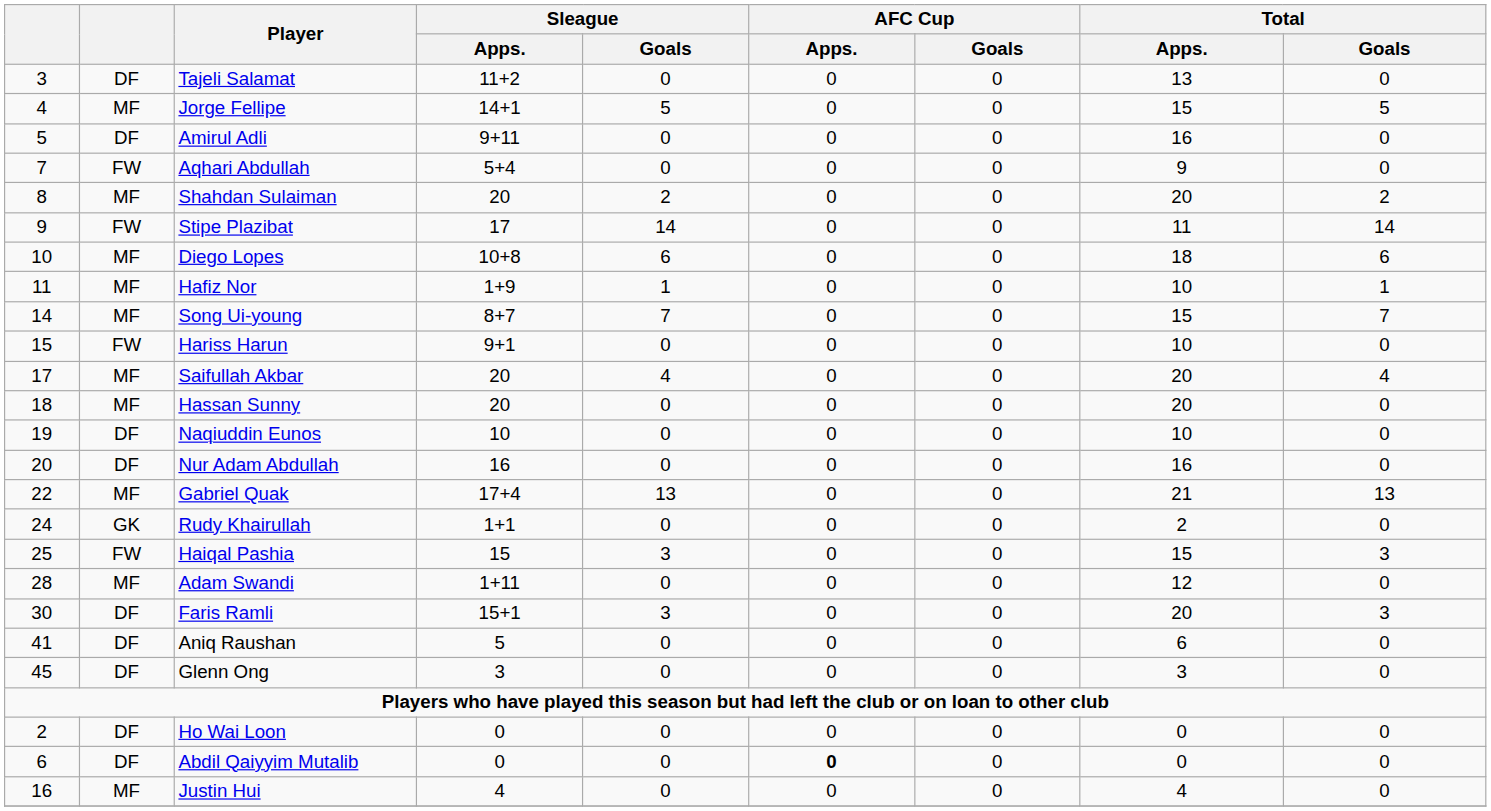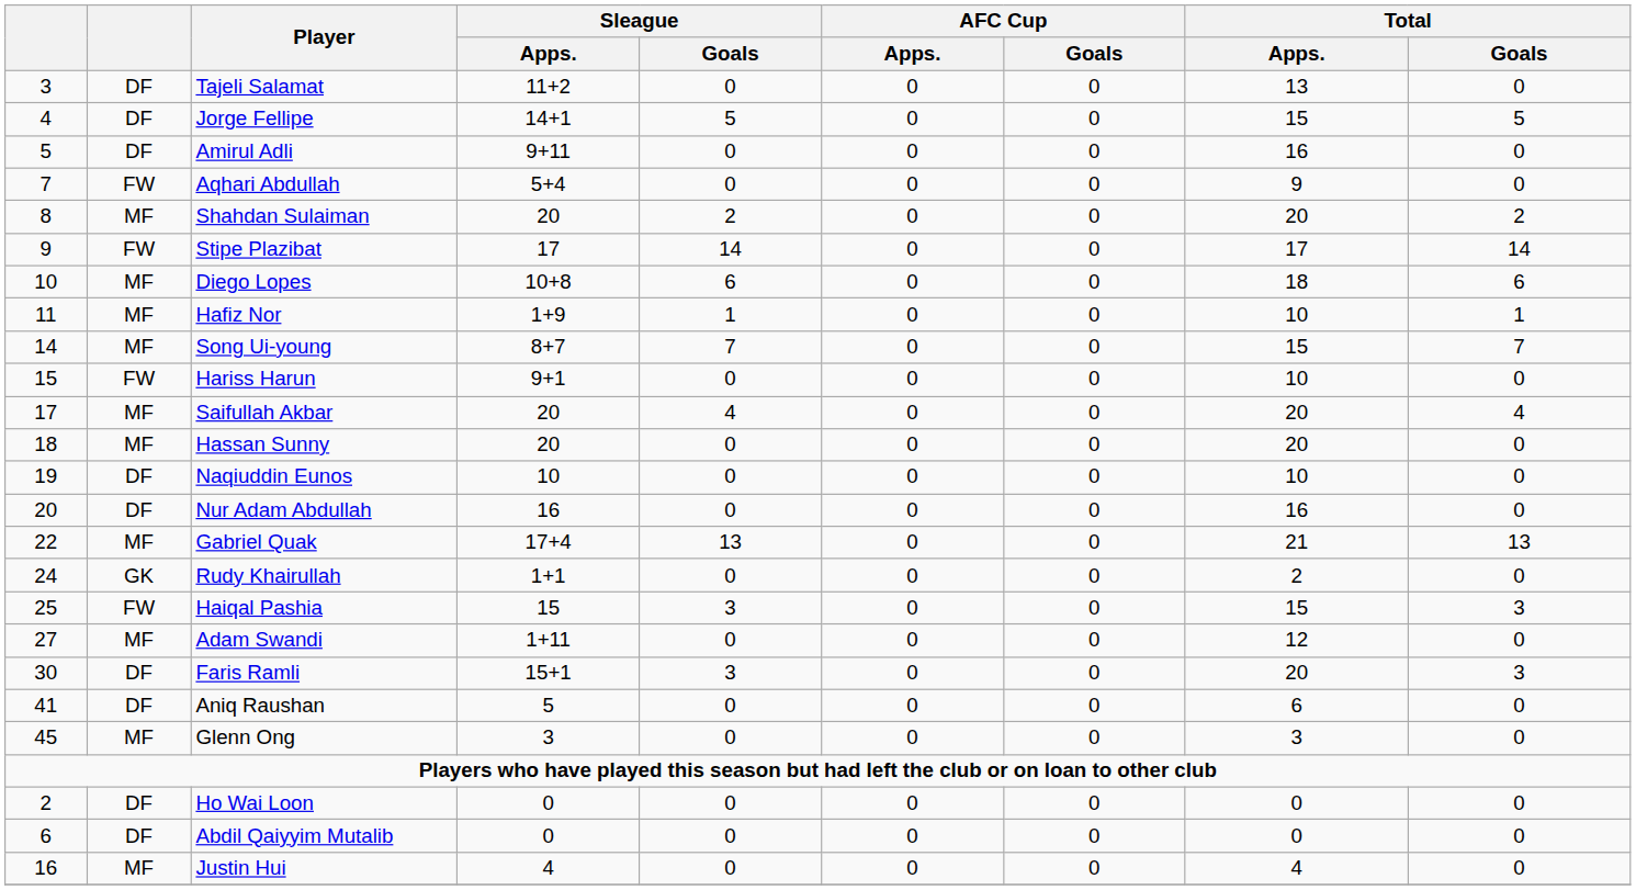Jorge Fellipe | column 2: MF -> DF
Stipe Plazibat | Total / Apps.: 11 -> 17
Adam Swandi | column 1: 28 -> 27
Glenn Ong | column 2: DF -> MF
Abdil Qaiyyim Mutalib | AFC Cup / Apps.: bold -> normal
